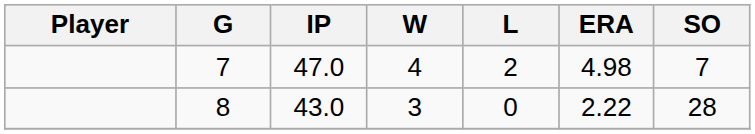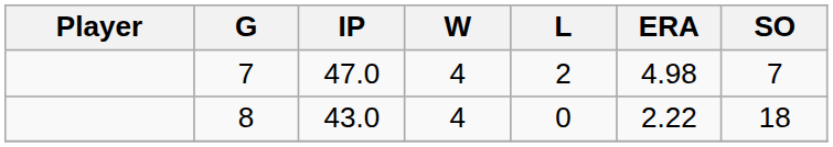8 | W: 3 -> 4
8 | SO: 28 -> 18
